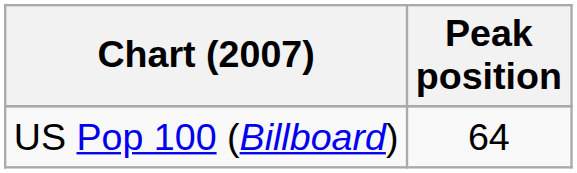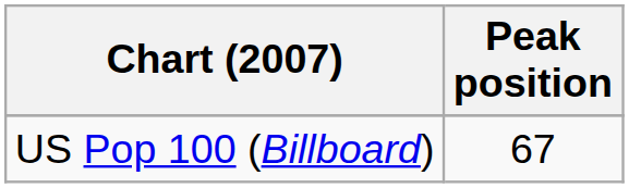US Pop 100 (Billboard) | Peak position: 64 -> 67
